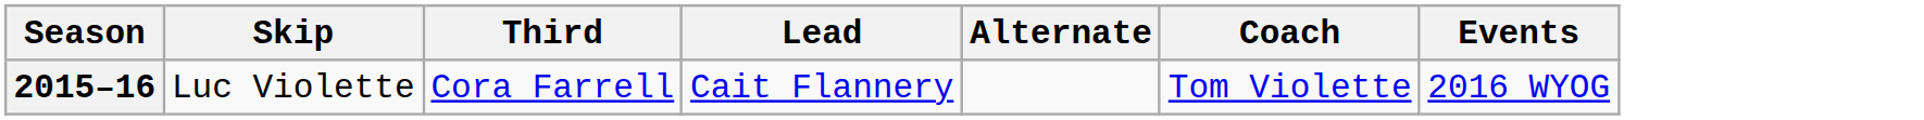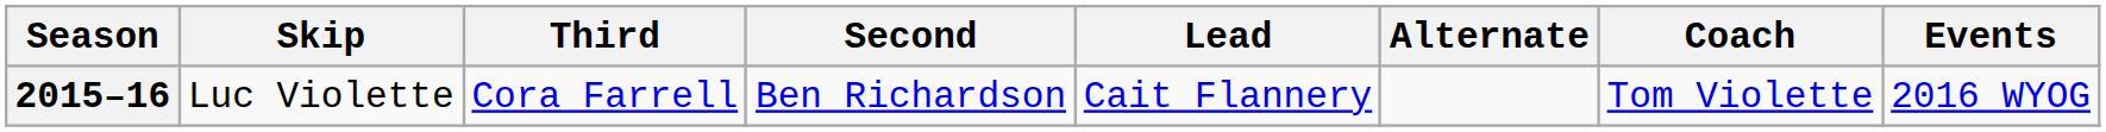+ column: Second | Ben Richardson
